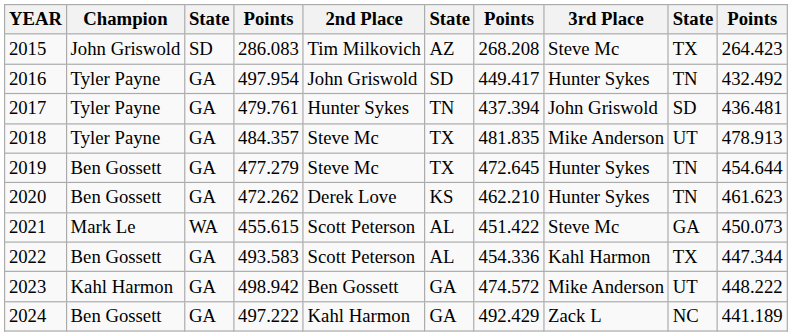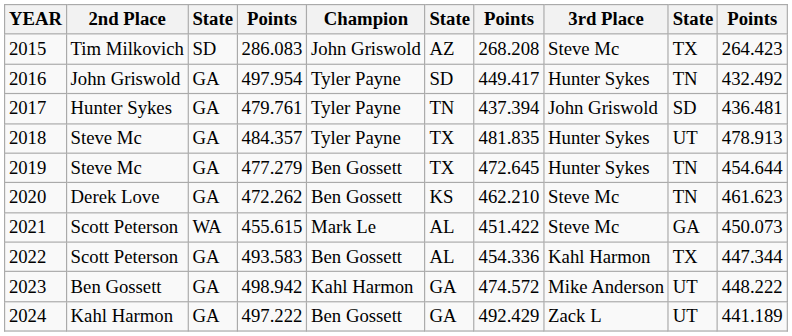columns swapped: Champion <-> 2nd Place
2018 | 3rd Place: Mike Anderson -> Hunter Sykes
2020 | 3rd Place: Hunter Sykes -> Steve Mc
2024 | column 9: NC -> UT
